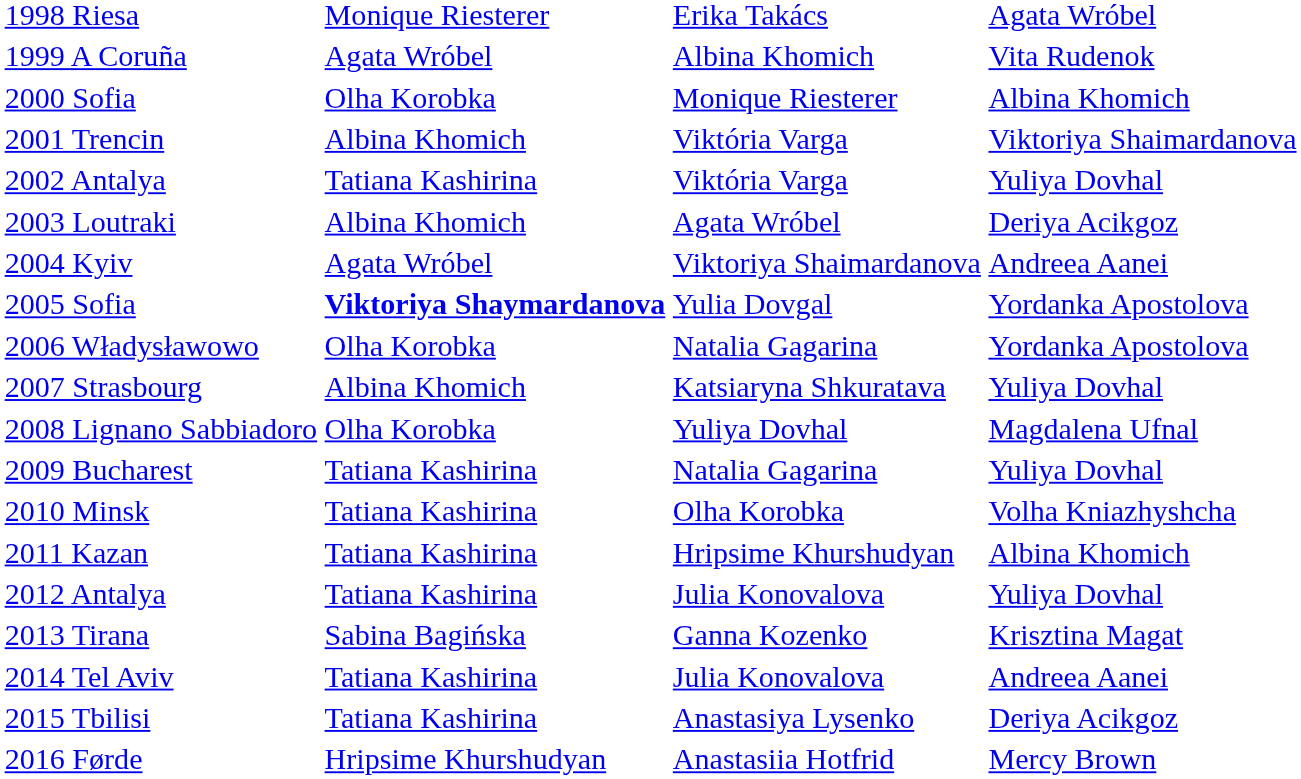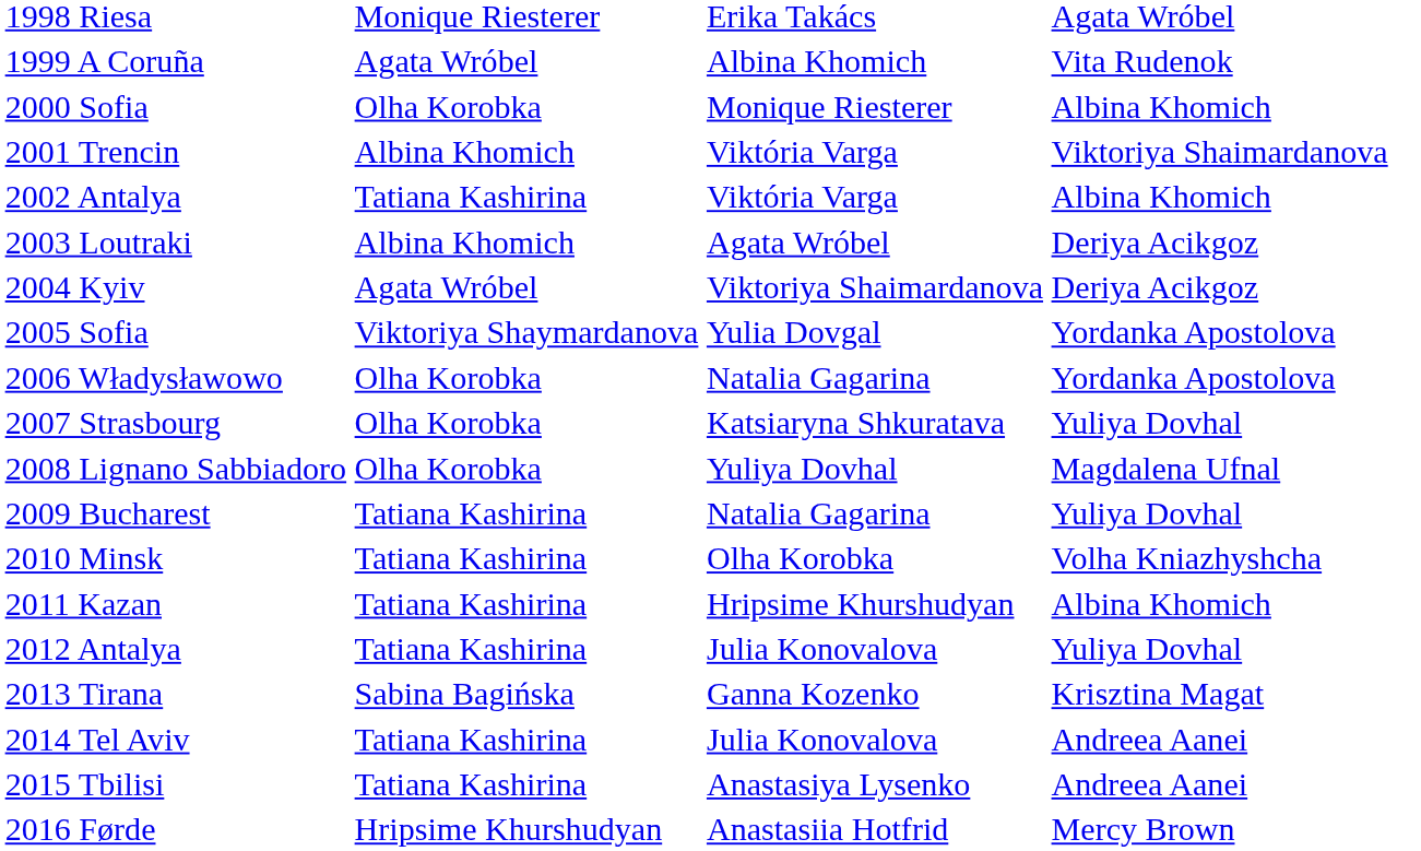2002 Antalya | column 4: Yuliya Dovhal -> Albina Khomich
2004 Kyiv | column 4: Andreea Aanei -> Deriya Acikgoz
2005 Sofia | column 2: bold -> normal
2007 Strasbourg | column 2: Albina Khomich -> Olha Korobka
2015 Tbilisi | column 4: Deriya Acikgoz -> Andreea Aanei
